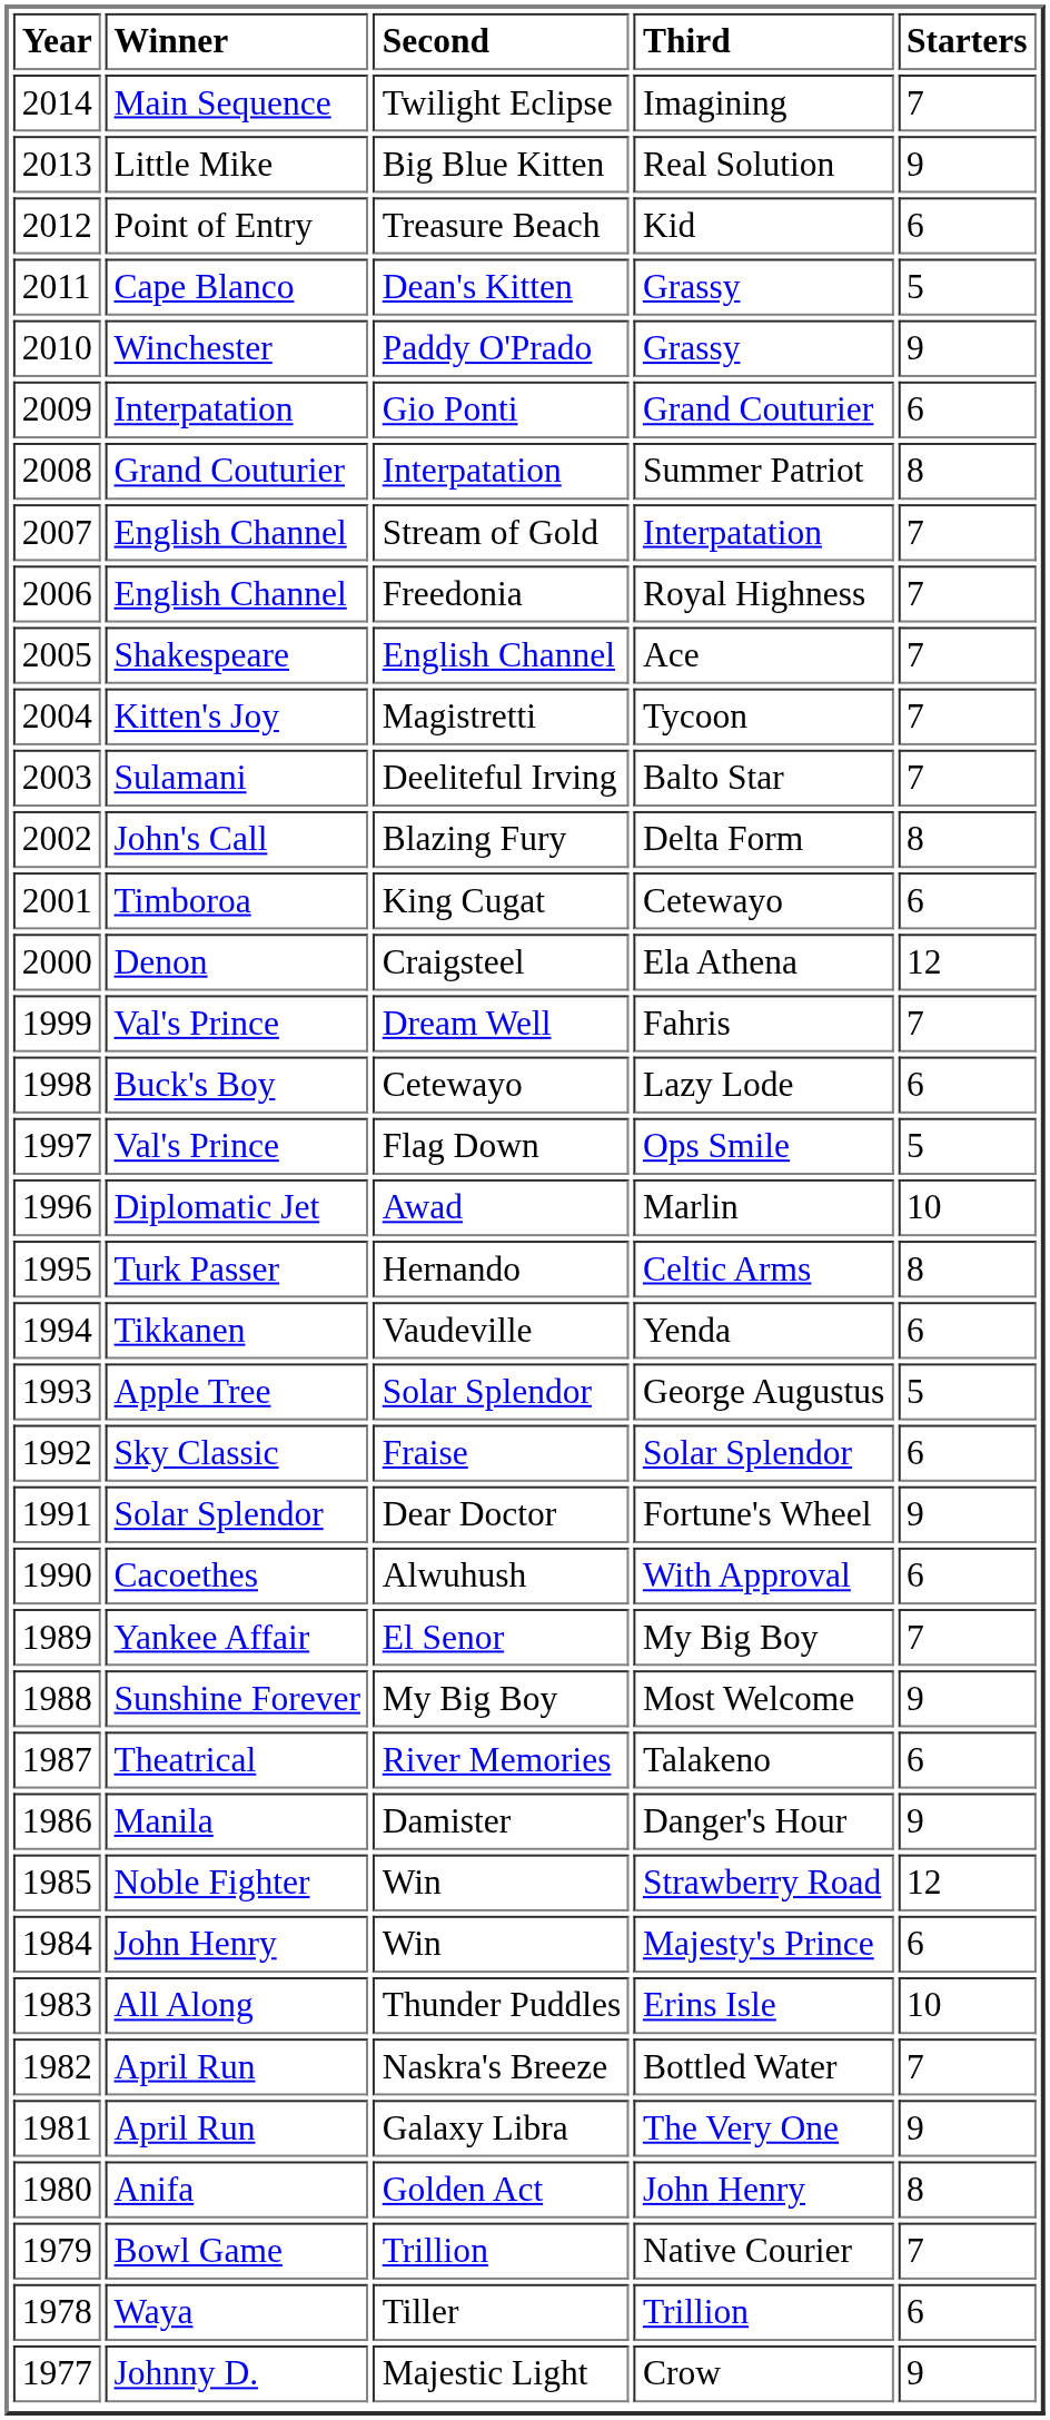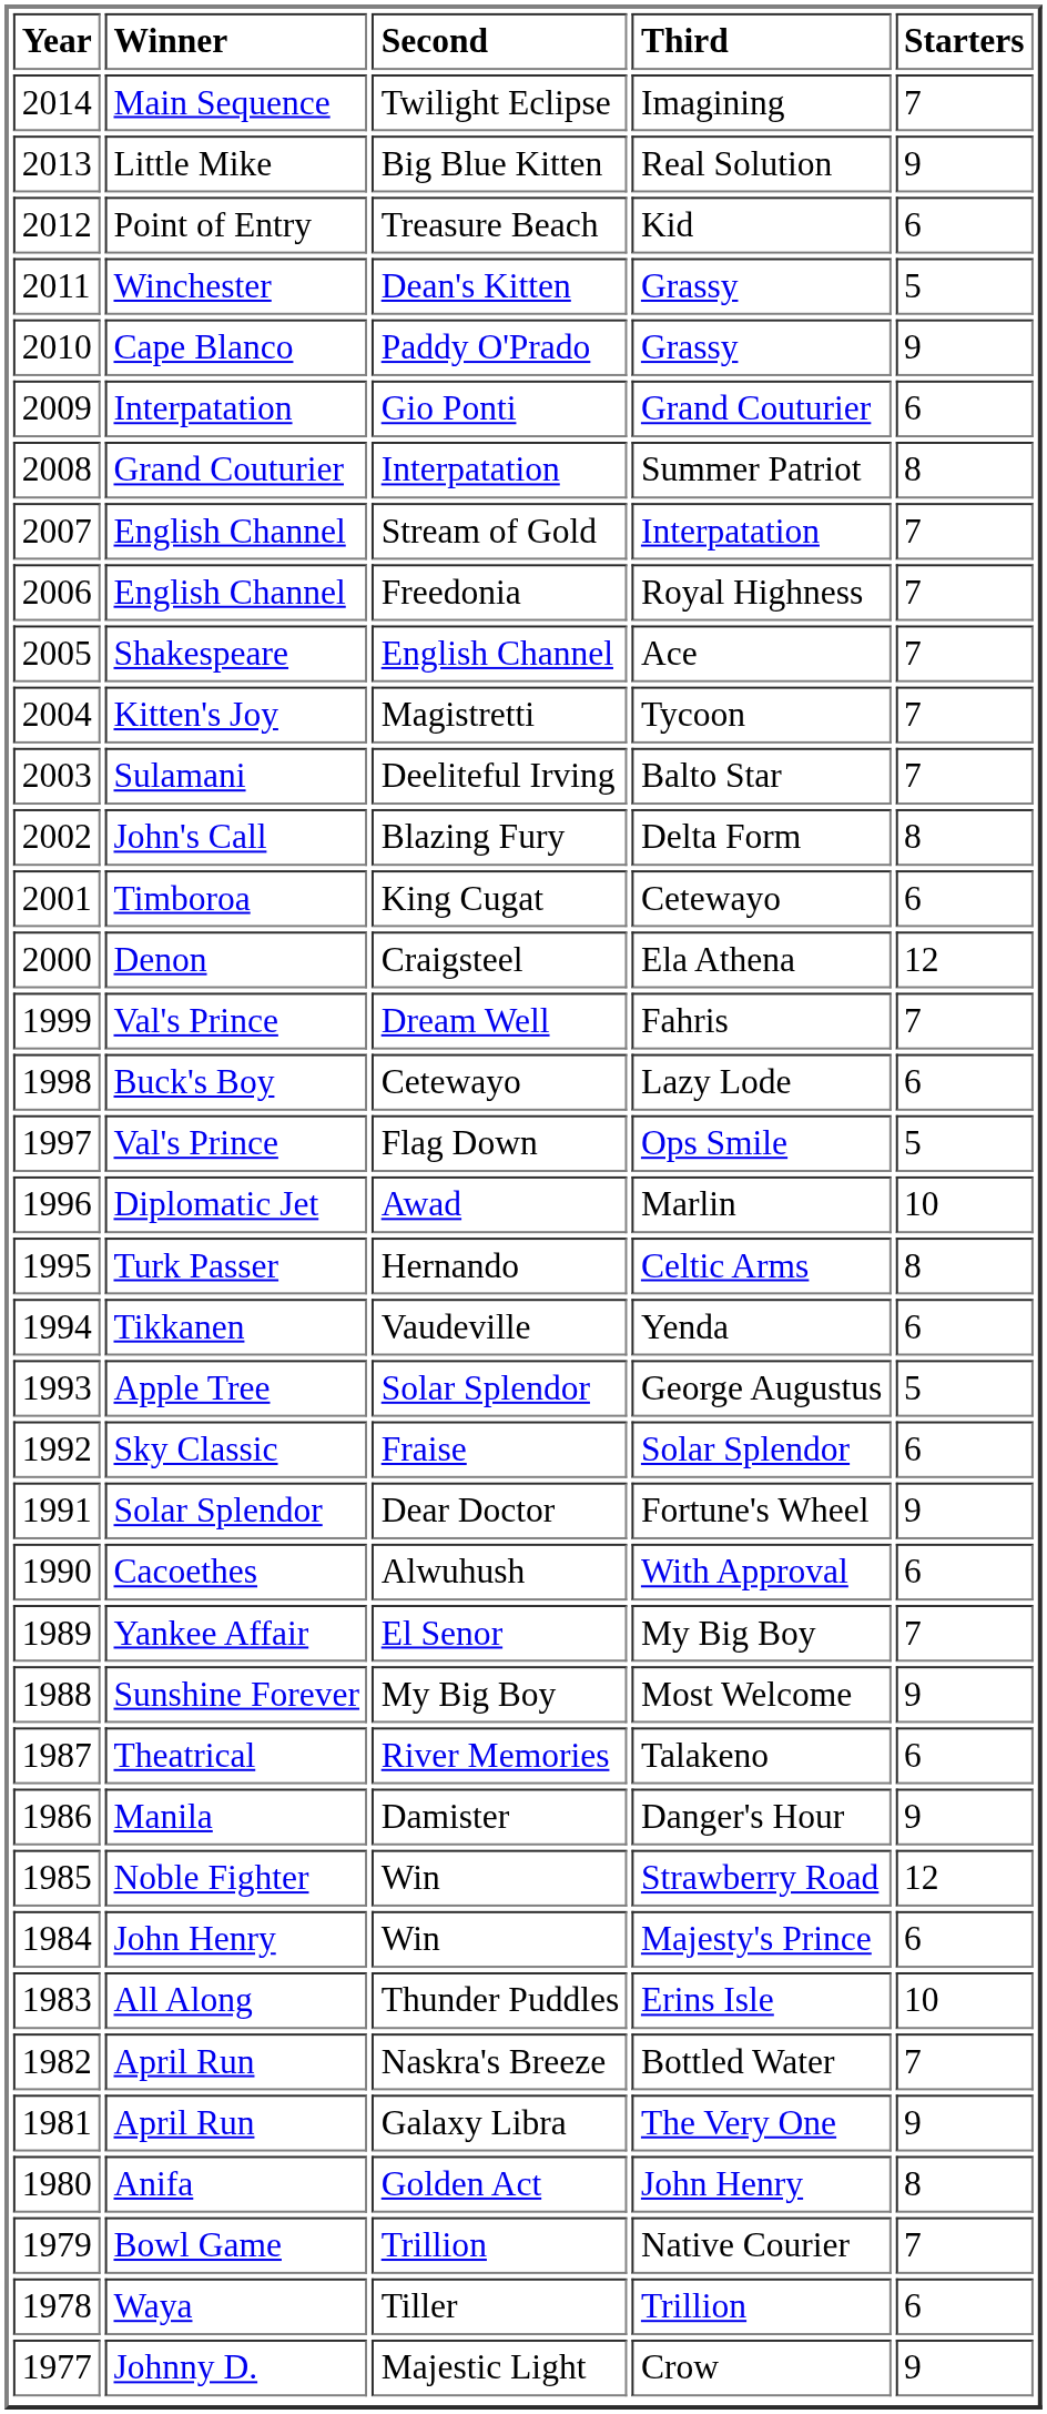Dean's Kitten | Winner: Cape Blanco -> Winchester
Paddy O'Prado | Winner: Winchester -> Cape Blanco
